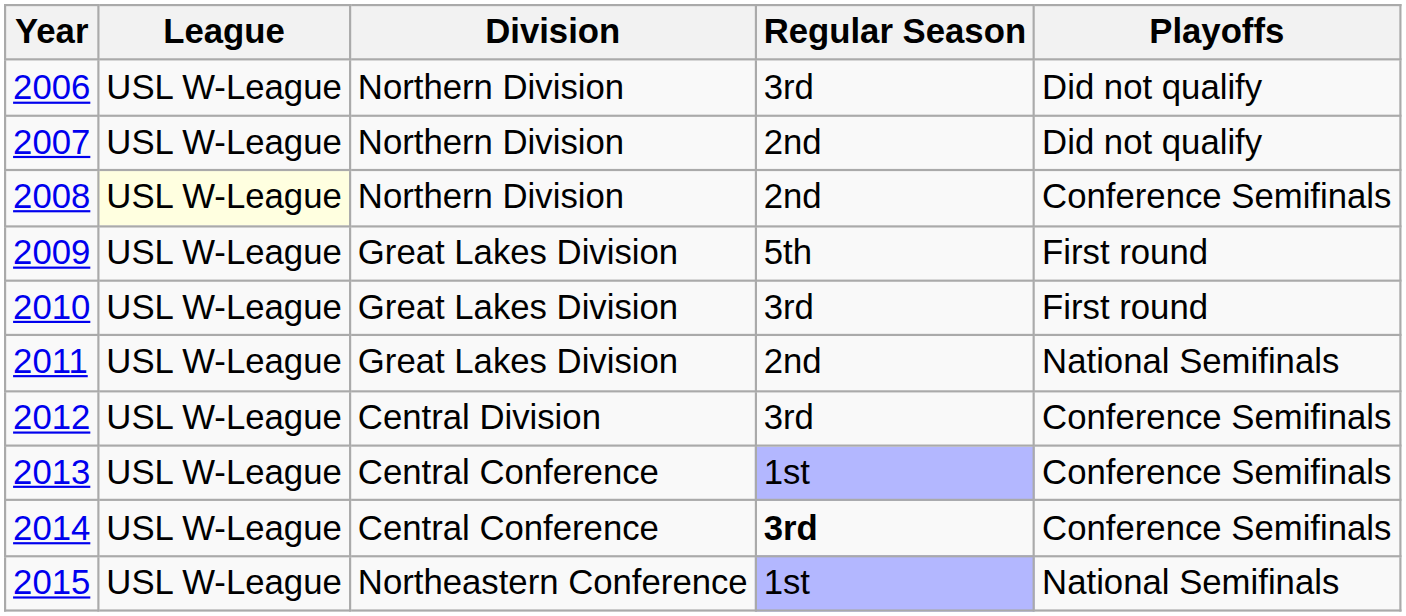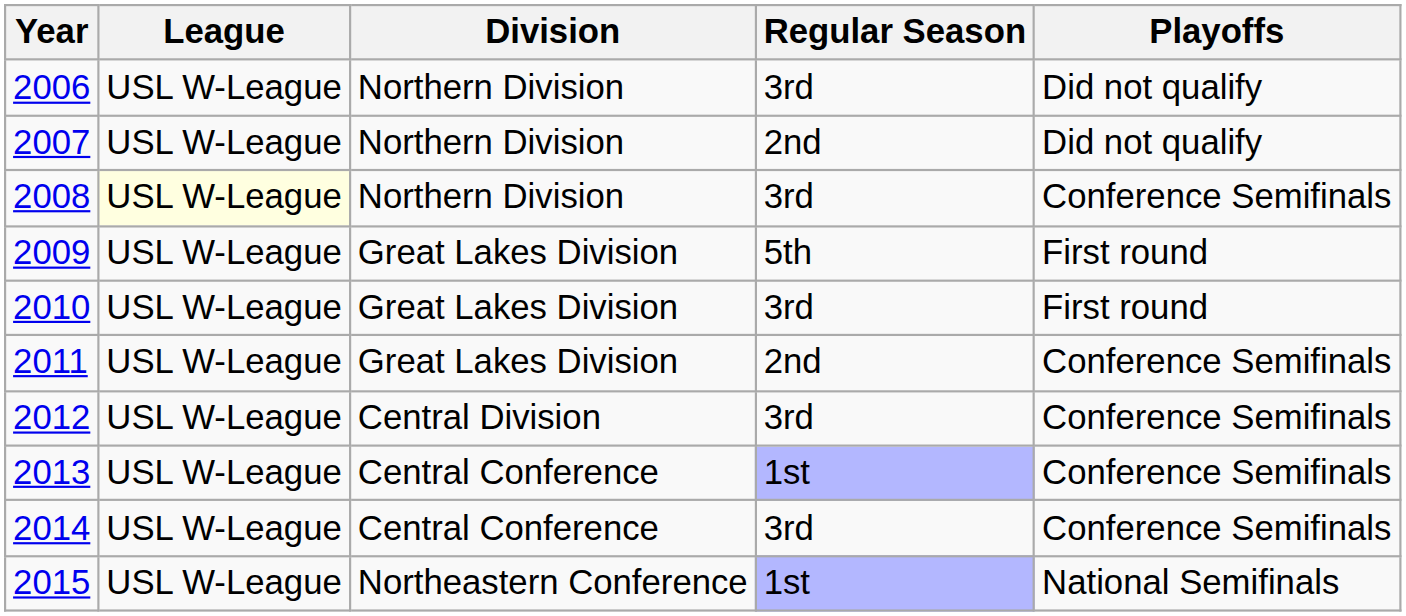2008 | Regular Season: 2nd -> 3rd
2011 | Playoffs: National Semifinals -> Conference Semifinals
2014 | Regular Season: bold -> normal
